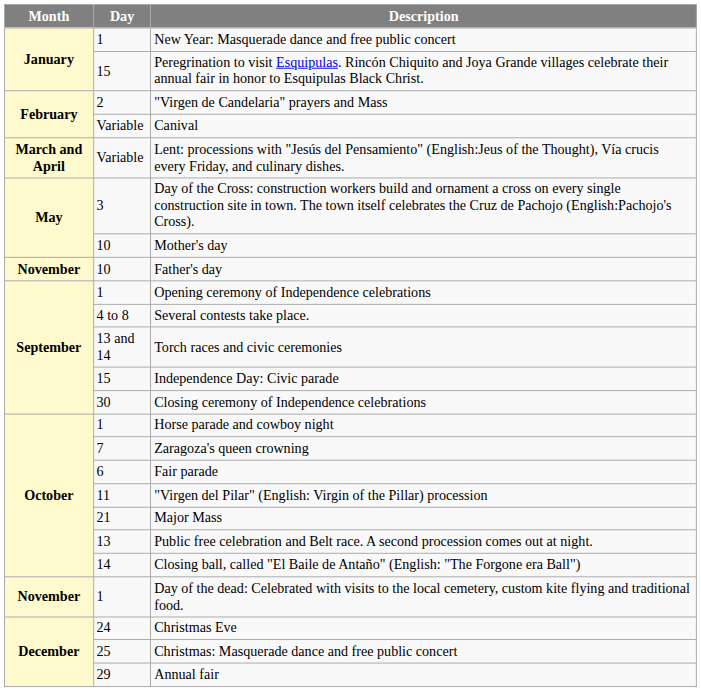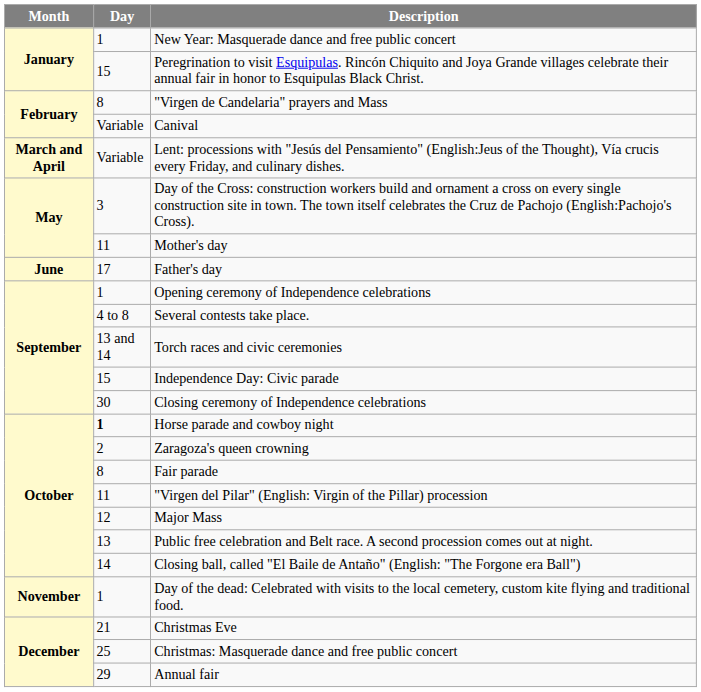"Virgen de Candelaria" prayers and Mass | Day: 2 -> 8
Mother's day | Day: 10 -> 11
Father's day | Month: November -> June
Father's day | Day: 10 -> 17
Horse parade and cowboy night | Day: normal -> bold
Zaragoza's queen crowning | Day: 7 -> 2
Fair parade | Day: 6 -> 8
Major Mass | Day: 21 -> 12
Christmas Eve | Day: 24 -> 21
